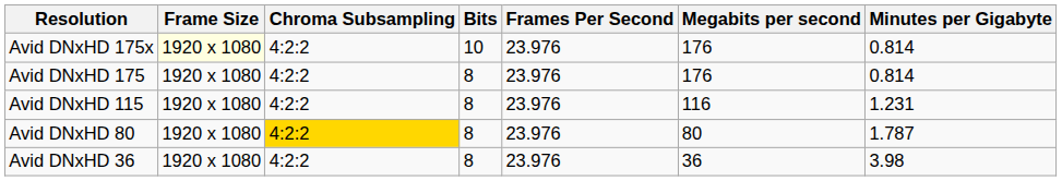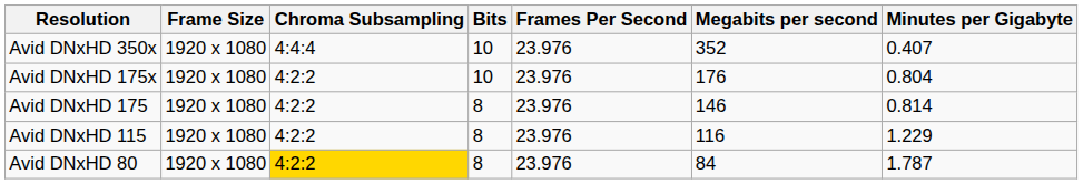+ row: Avid DNxHD 350x | 1920 x 1080 | 4:4:4 | 10 | 23.976 | 352 | 0.407
Avid DNxHD 175x | Frame Size: lightyellow background -> no background
Avid DNxHD 175x | Minutes per Gigabyte: 0.814 -> 0.804
Avid DNxHD 175 | Megabits per second: 176 -> 146
Avid DNxHD 115 | Minutes per Gigabyte: 1.231 -> 1.229
Avid DNxHD 80 | Megabits per second: 80 -> 84
- row: Avid DNxHD 36 | 1920 x 1080 | 4:2:2 | 8 | 23.976 | 36 | 3.98
